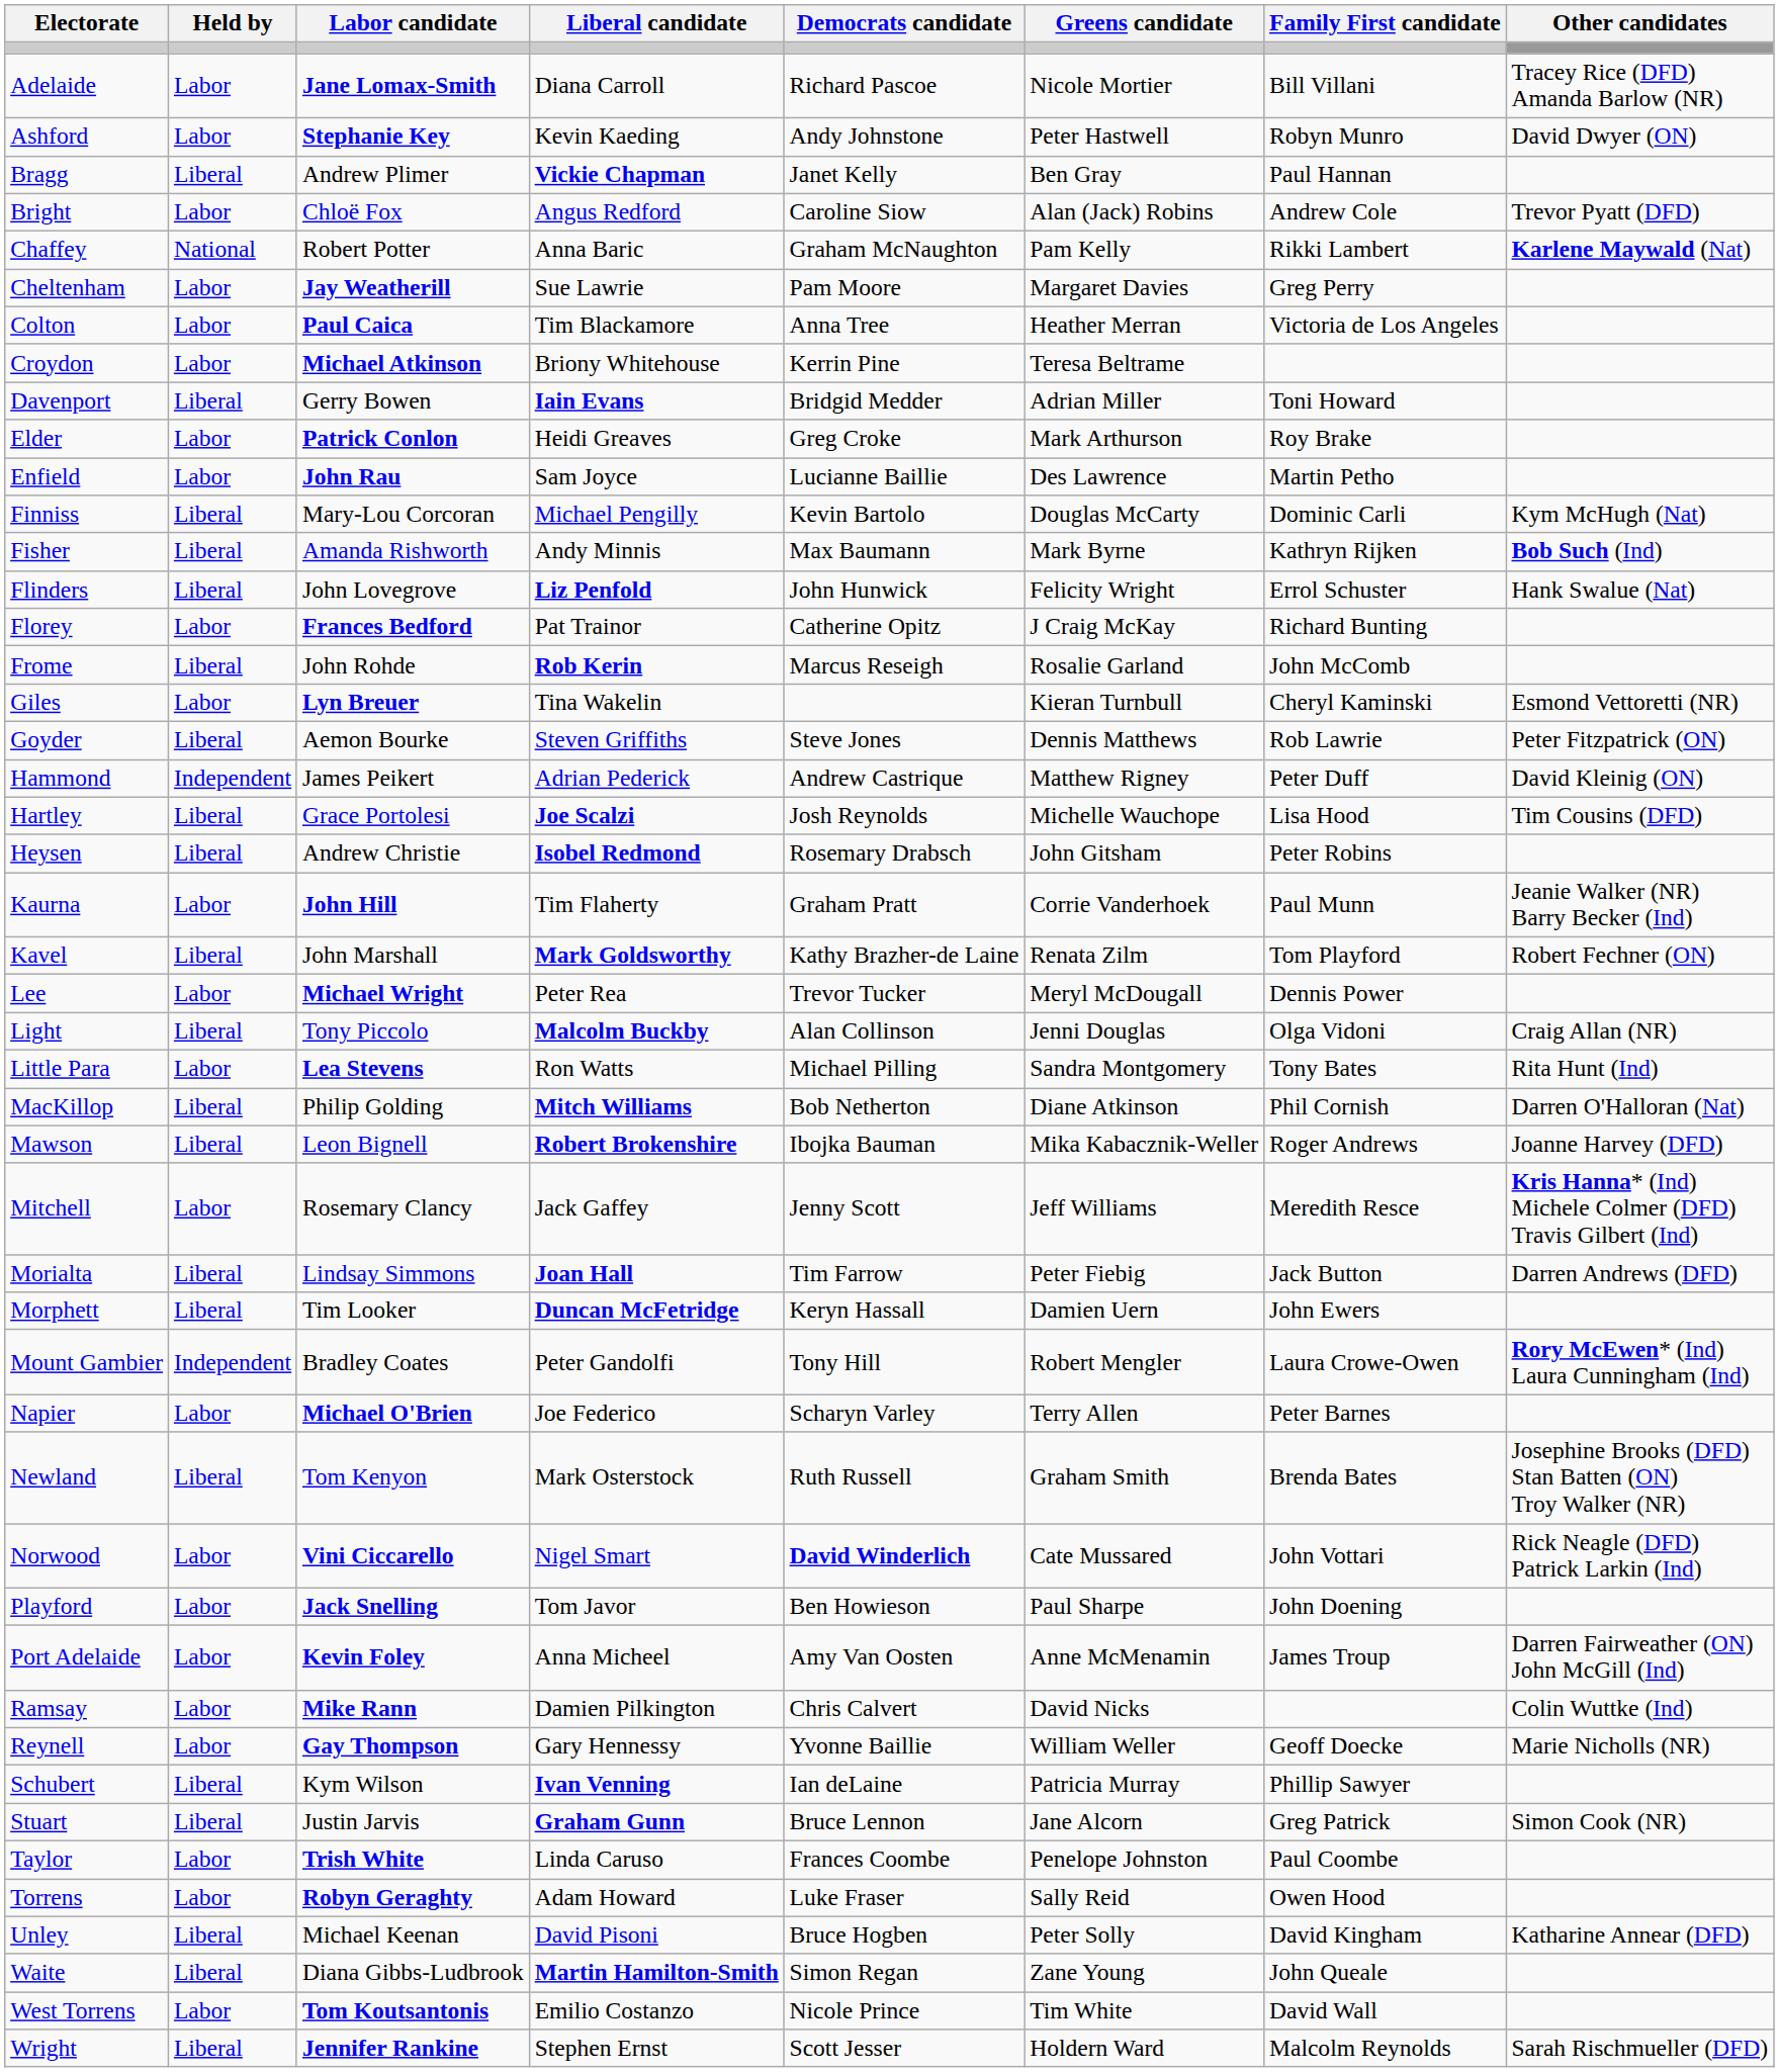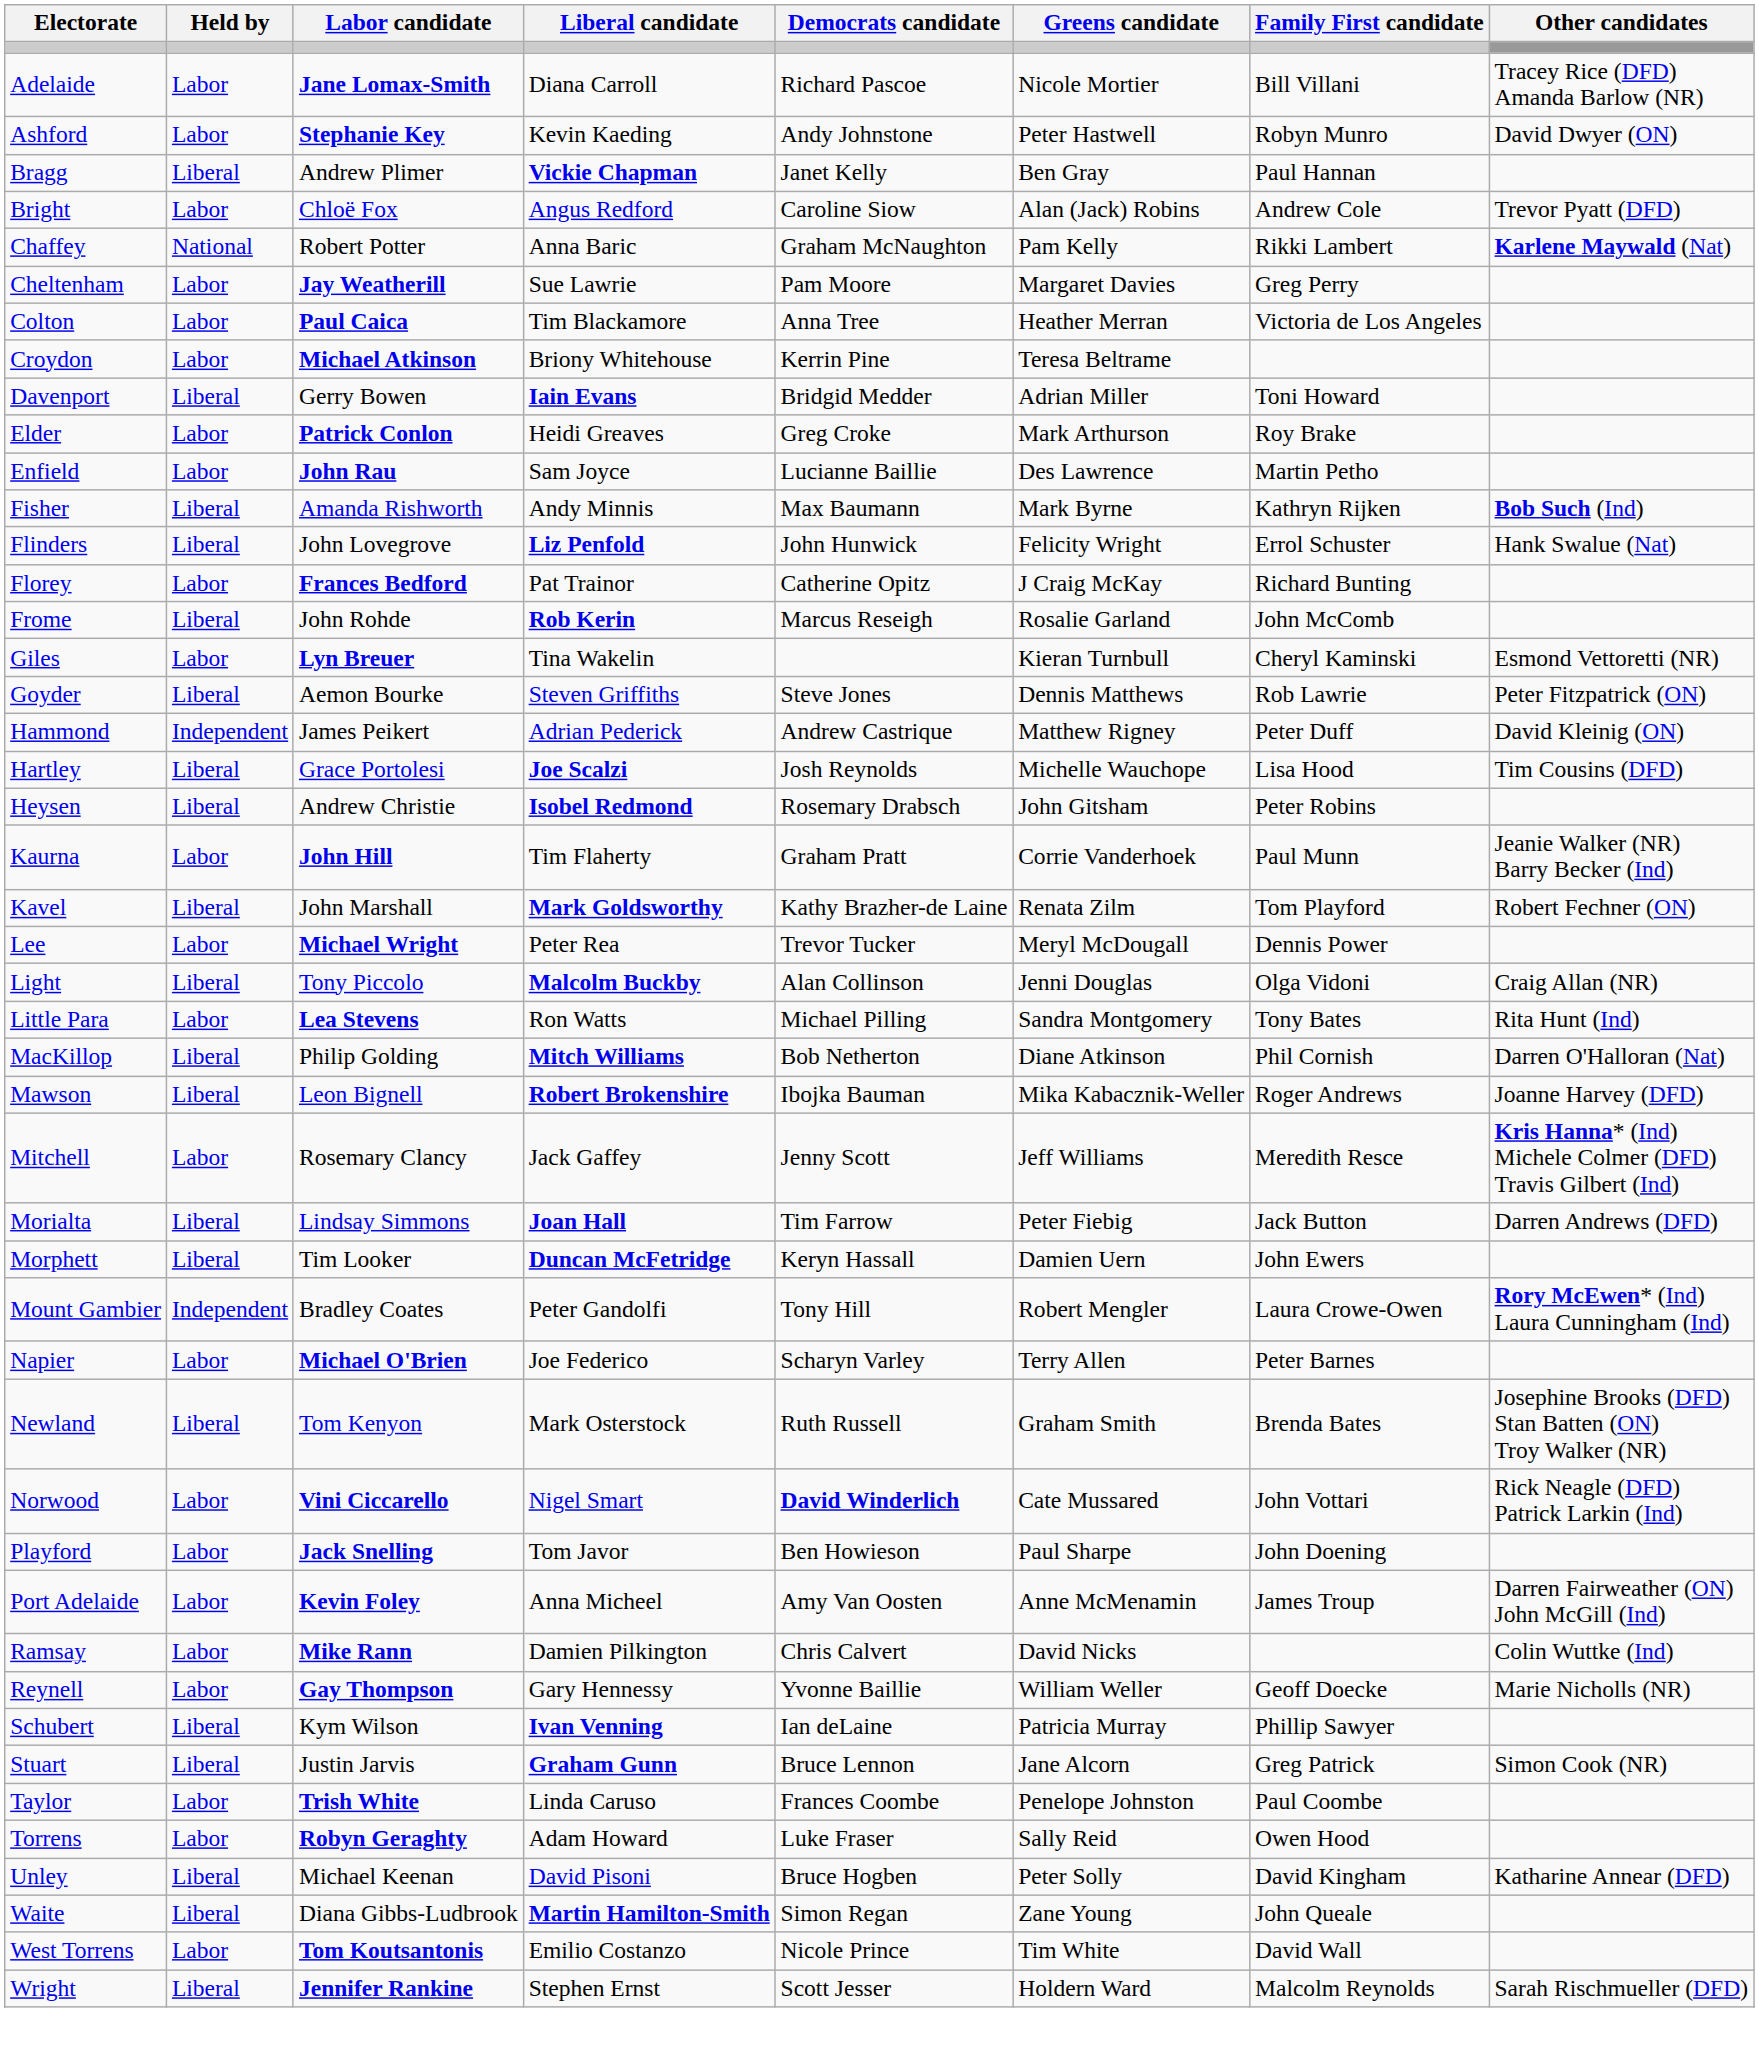- row: Finniss | Liberal | Mary-Lou Corcoran | Michael Pengilly | Kevin Bartolo | Douglas McCarty | Dominic Carli | Kym McHugh (Nat)
